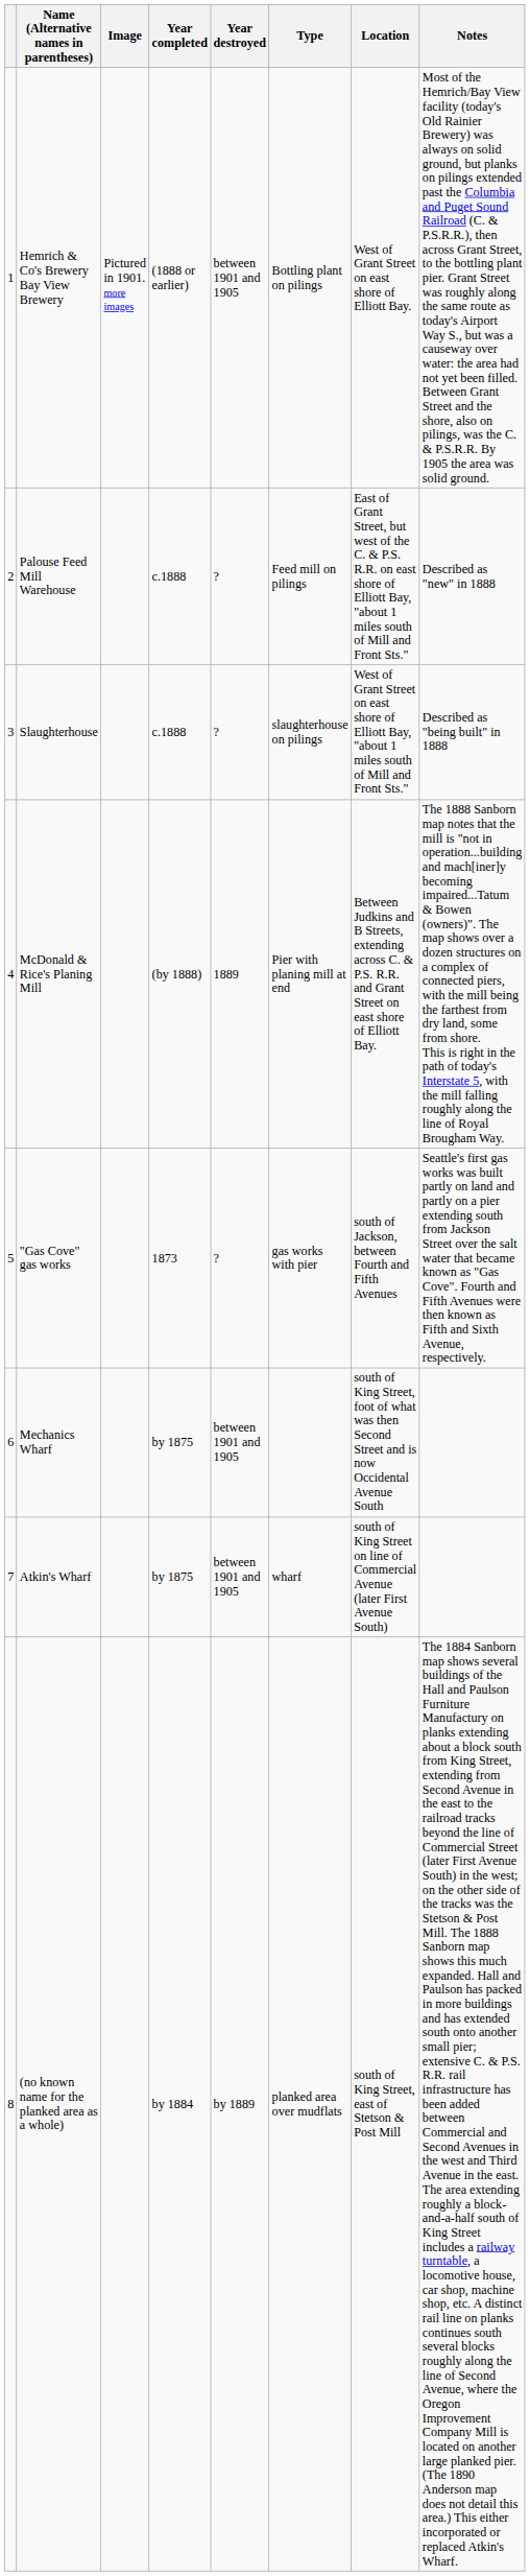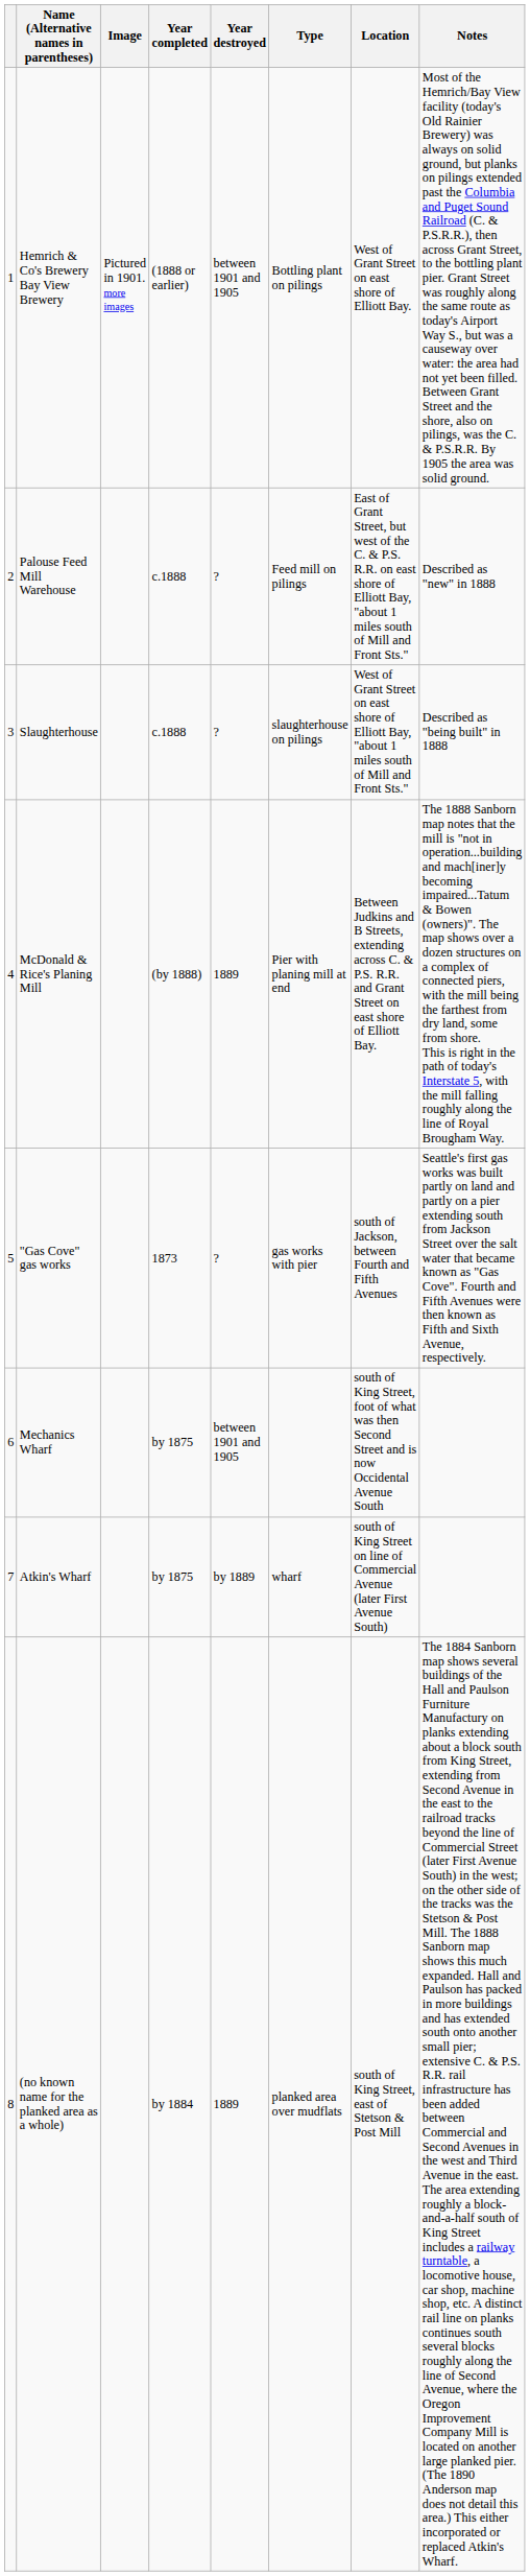Atkin's Wharf | Year destroyed: between 1901 and 1905 -> by 1889
(no known name for the planked area as a whole) | Year destroyed: by 1889 -> 1889
